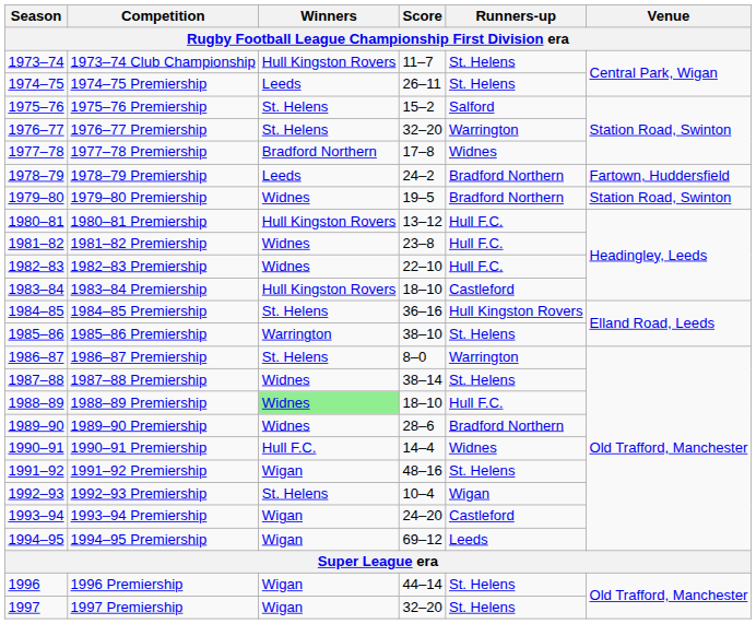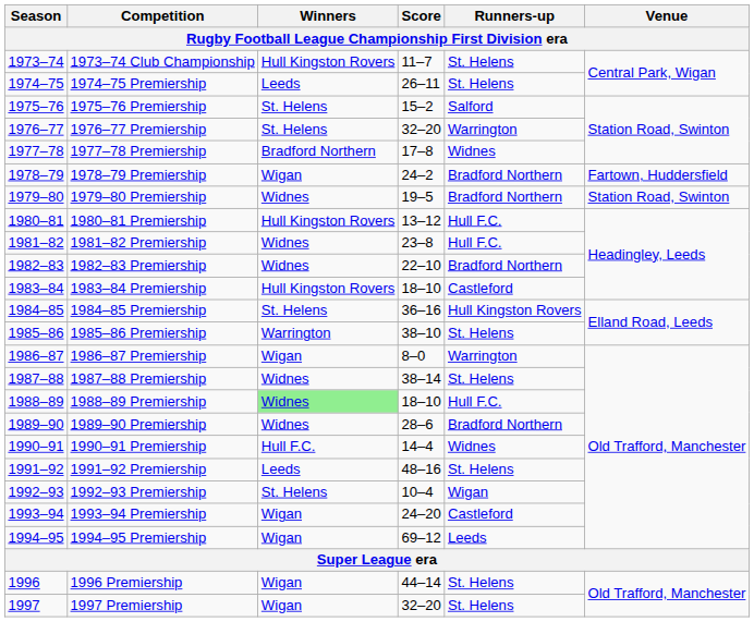1978–79 Premiership | Winners: Leeds -> Wigan
1982–83 Premiership | Runners-up: Hull F.C. -> Bradford Northern
1986–87 Premiership | Winners: St. Helens -> Wigan
1991–92 Premiership | Winners: Wigan -> Leeds
